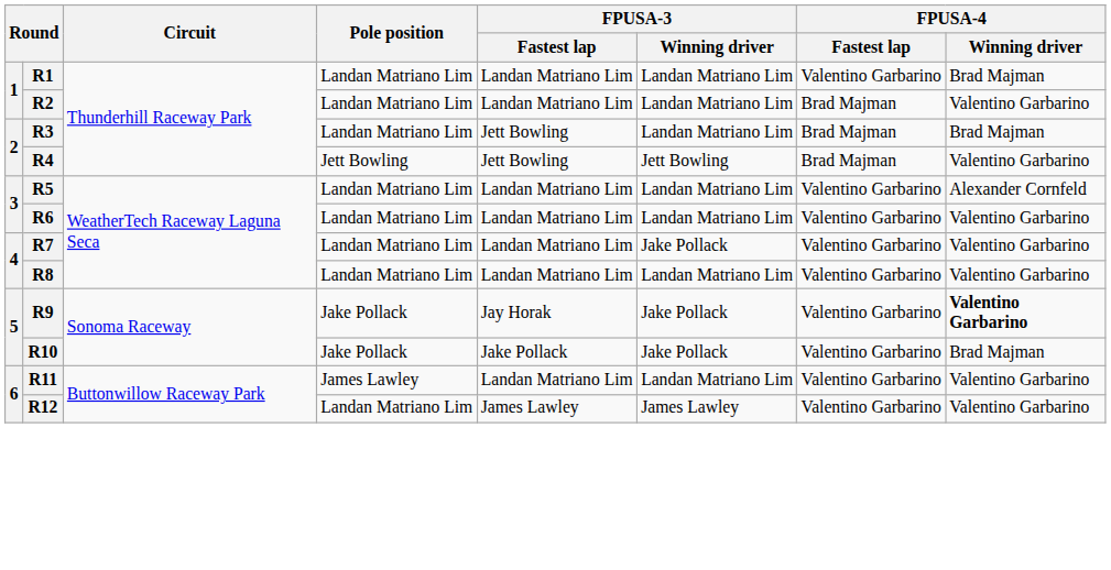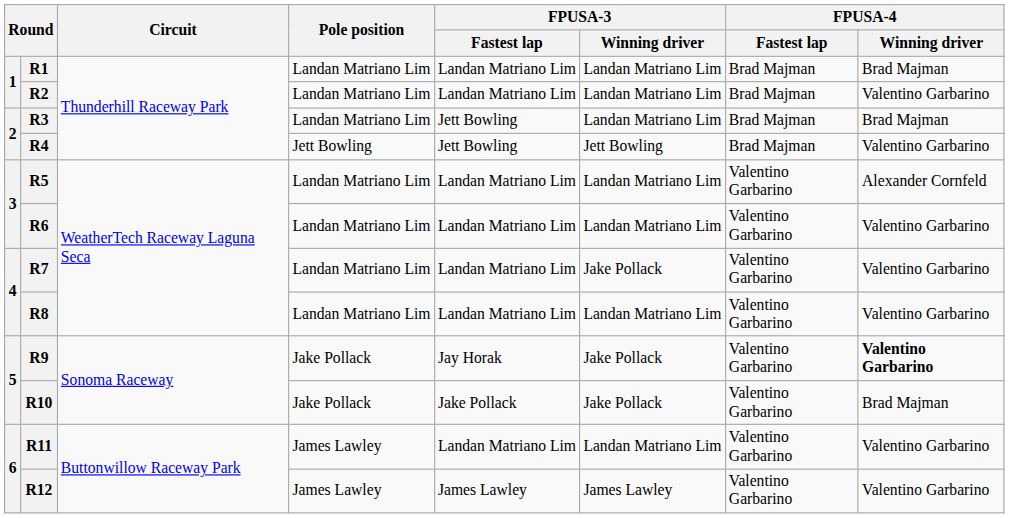R1 | FPUSA-4 / Fastest lap: Valentino Garbarino -> Brad Majman
R12 | Pole position: Landan Matriano Lim -> James Lawley
